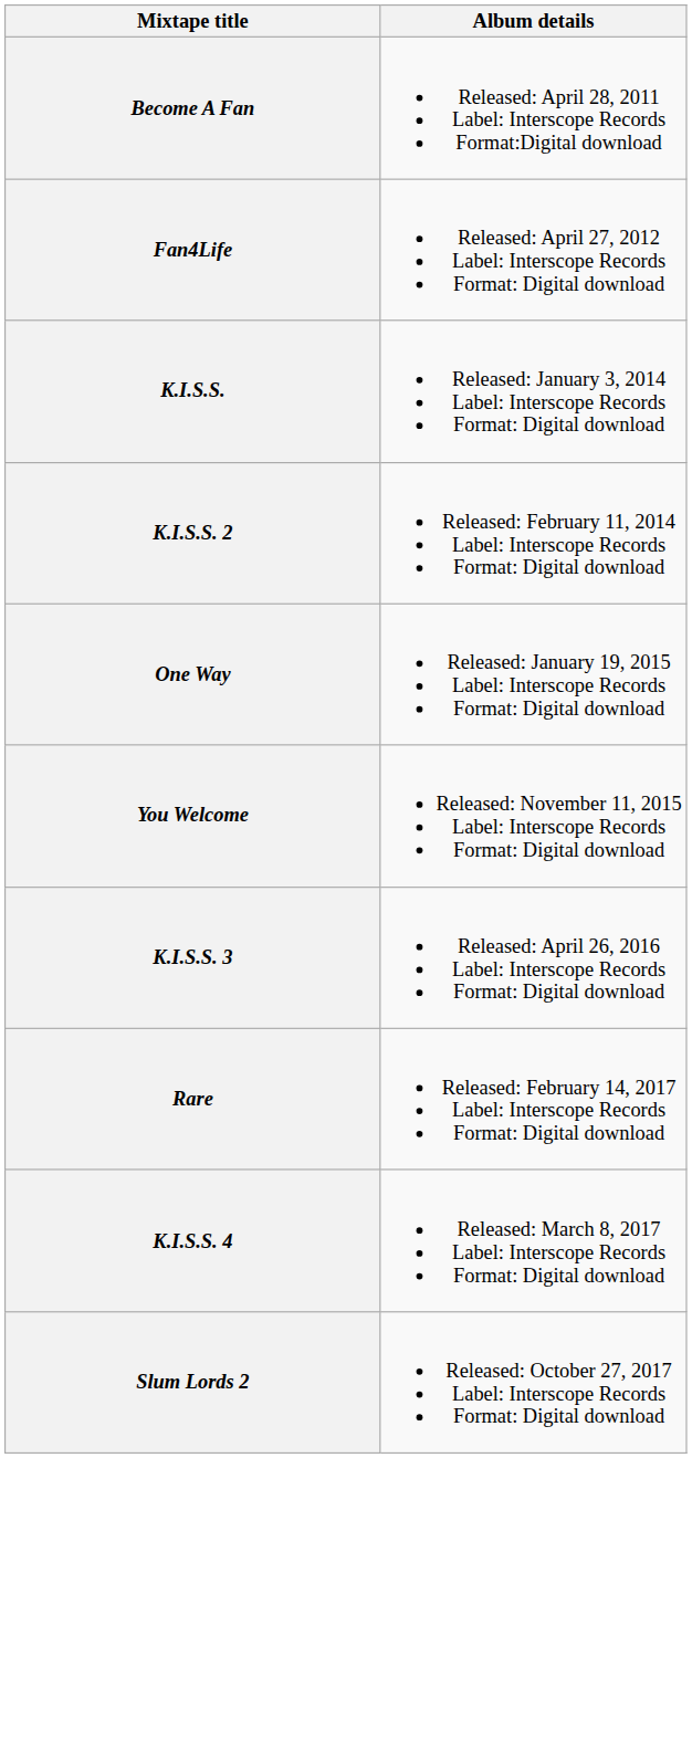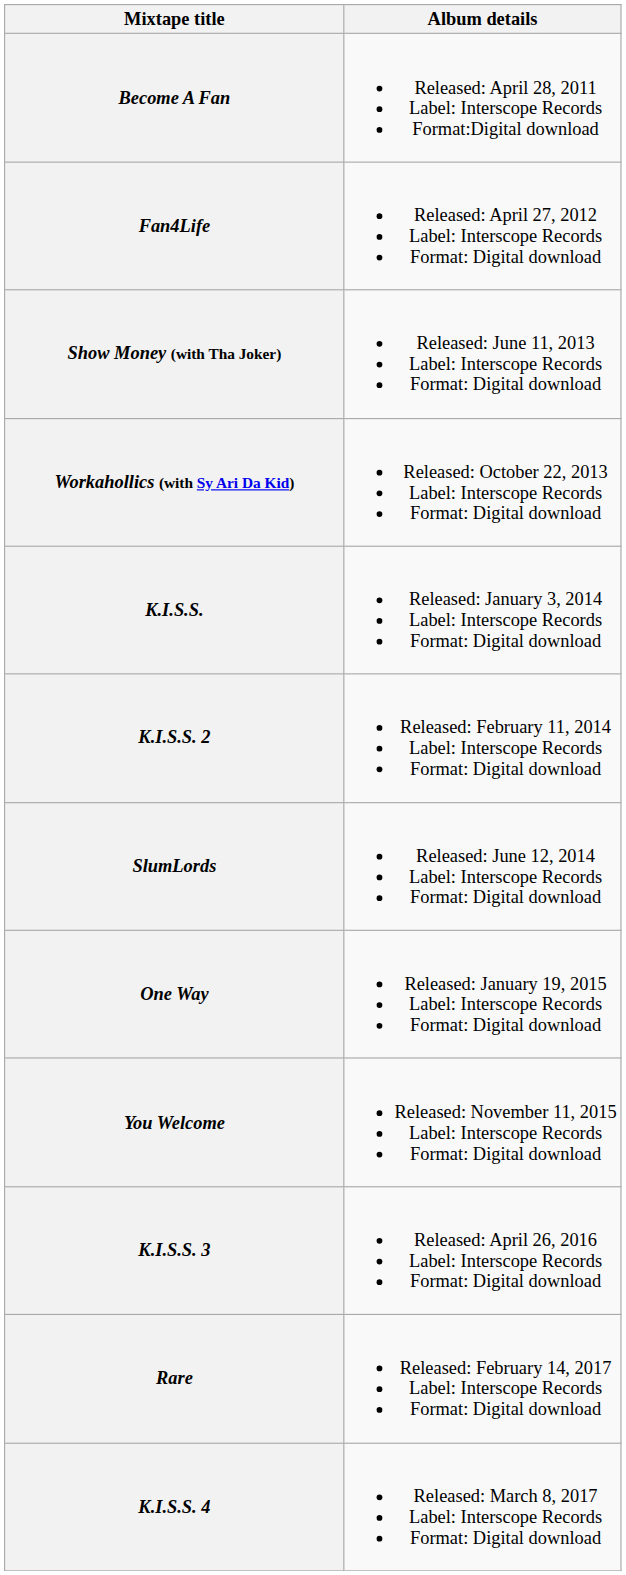+ row: Show Money (with Tha Joker) | Released: June 11, 2013 Label: Interscope Records Format: Digital download
+ row: Workahollics (with Sy Ari Da Kid) | Released: October 22, 2013 Label: Interscope Records Format: Digital download
+ row: SlumLords | Released: June 12, 2014 Label: Interscope Records Format: Digital download
- row: Slum Lords 2 | Released: October 27, 2017 Label: Interscope Records Format: Digital download
